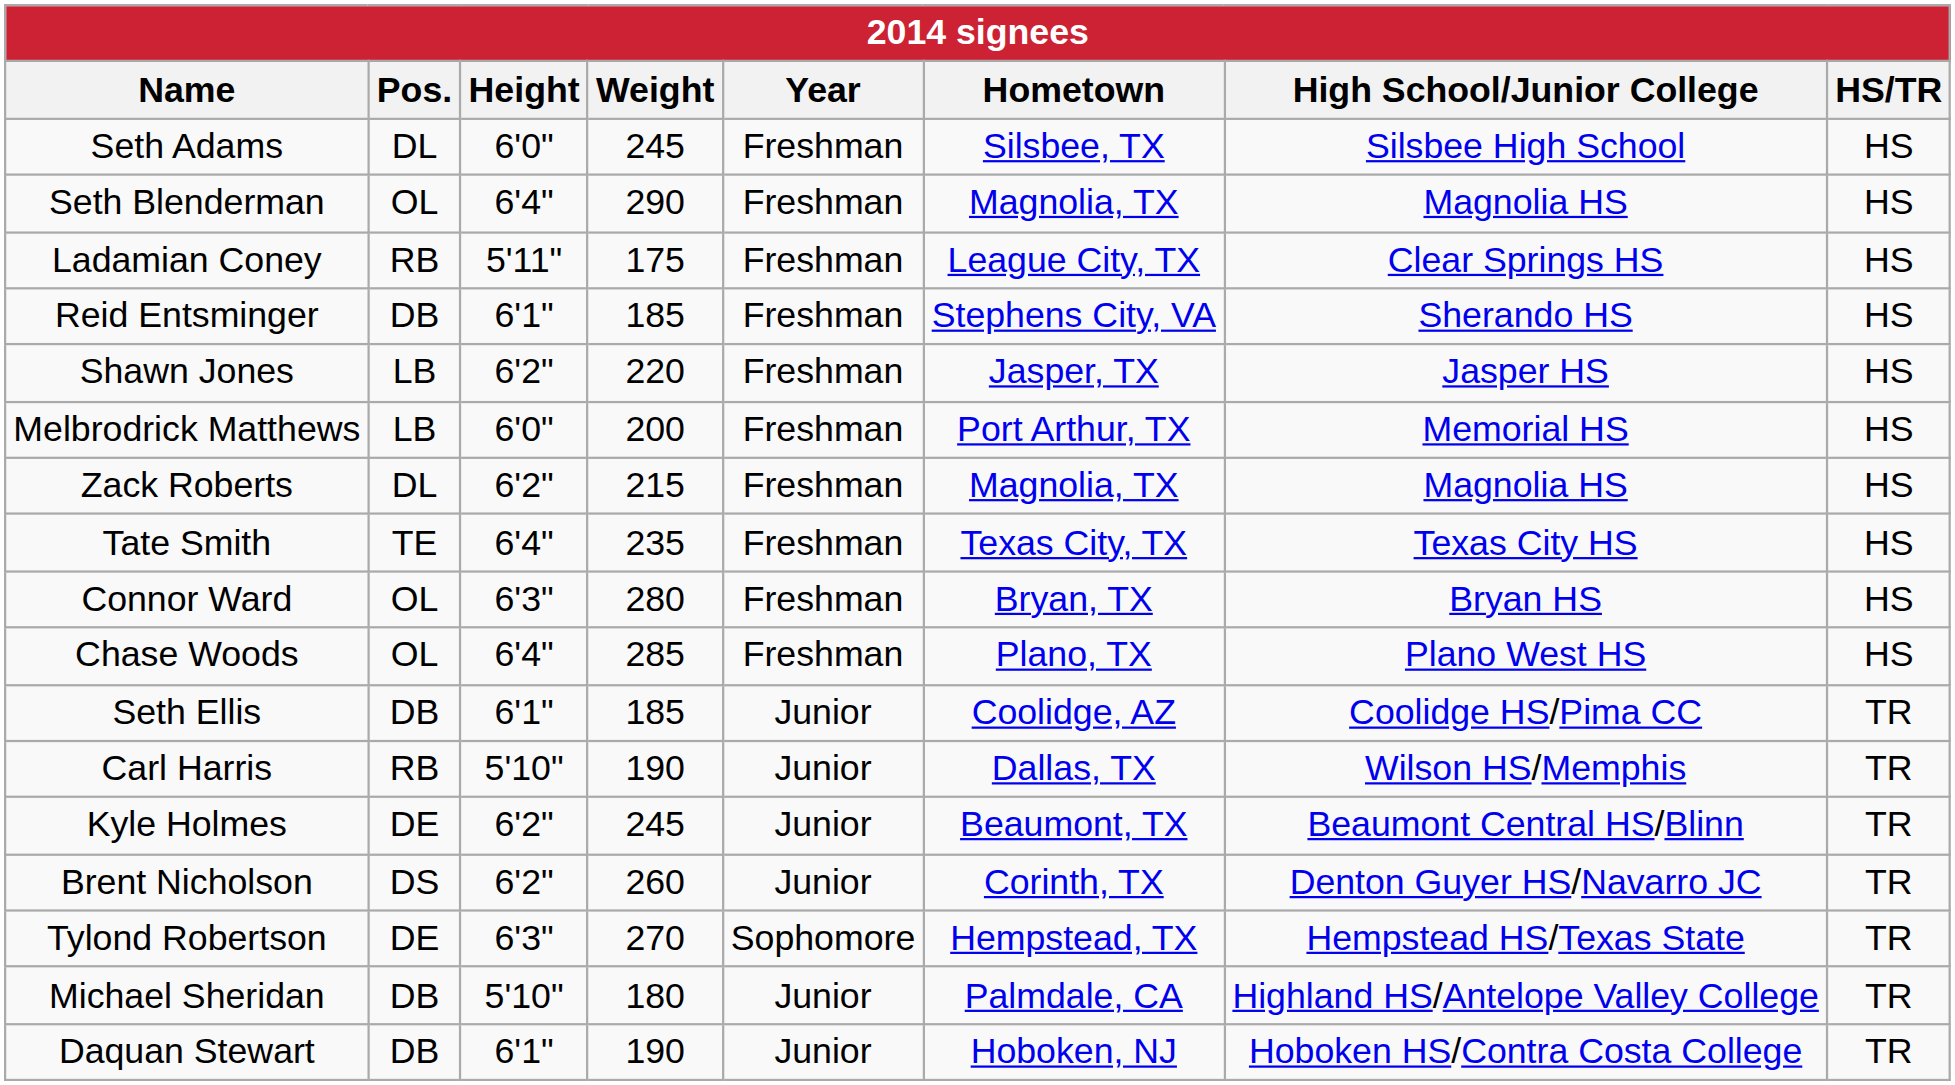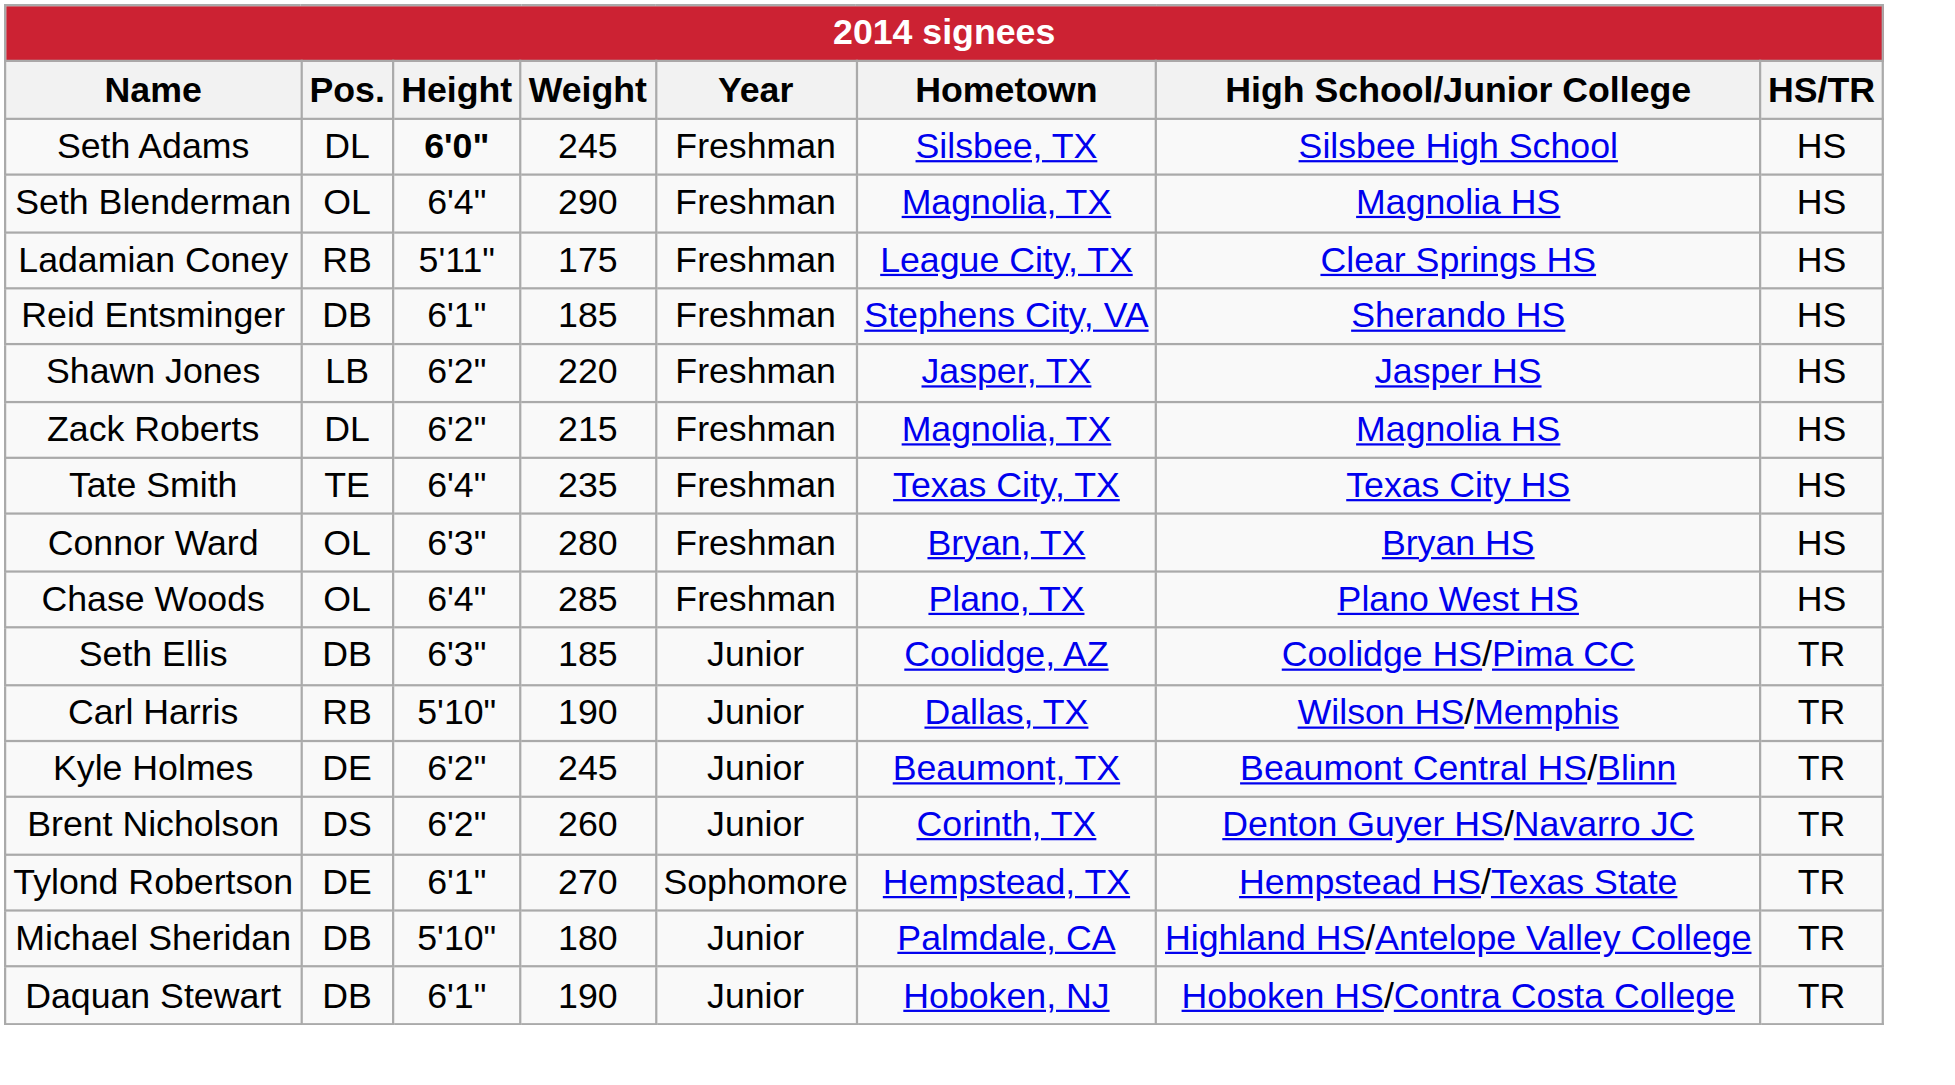Seth Adams | Height: normal -> bold
- row: Melbrodrick Matthews | LB | 6'0" | 200 | Freshman | Port Arthur, TX | Memorial HS | HS
Seth Ellis | Height: 6'1" -> 6'3"
Tylond Robertson | Height: 6'3" -> 6'1"
